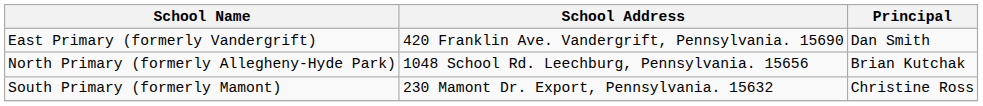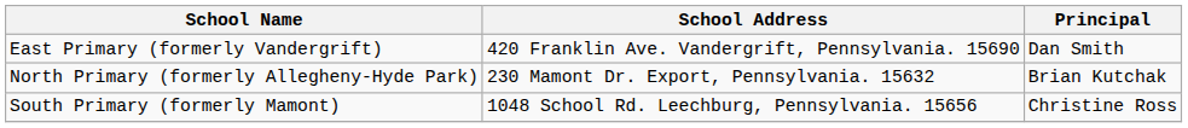North Primary (formerly Allegheny-Hyde Park) | School Address: 1048 School Rd. Leechburg, Pennsylvania. 15656 -> 230 Mamont Dr. Export, Pennsylvania. 15632
South Primary (formerly Mamont) | School Address: 230 Mamont Dr. Export, Pennsylvania. 15632 -> 1048 School Rd. Leechburg, Pennsylvania. 15656
